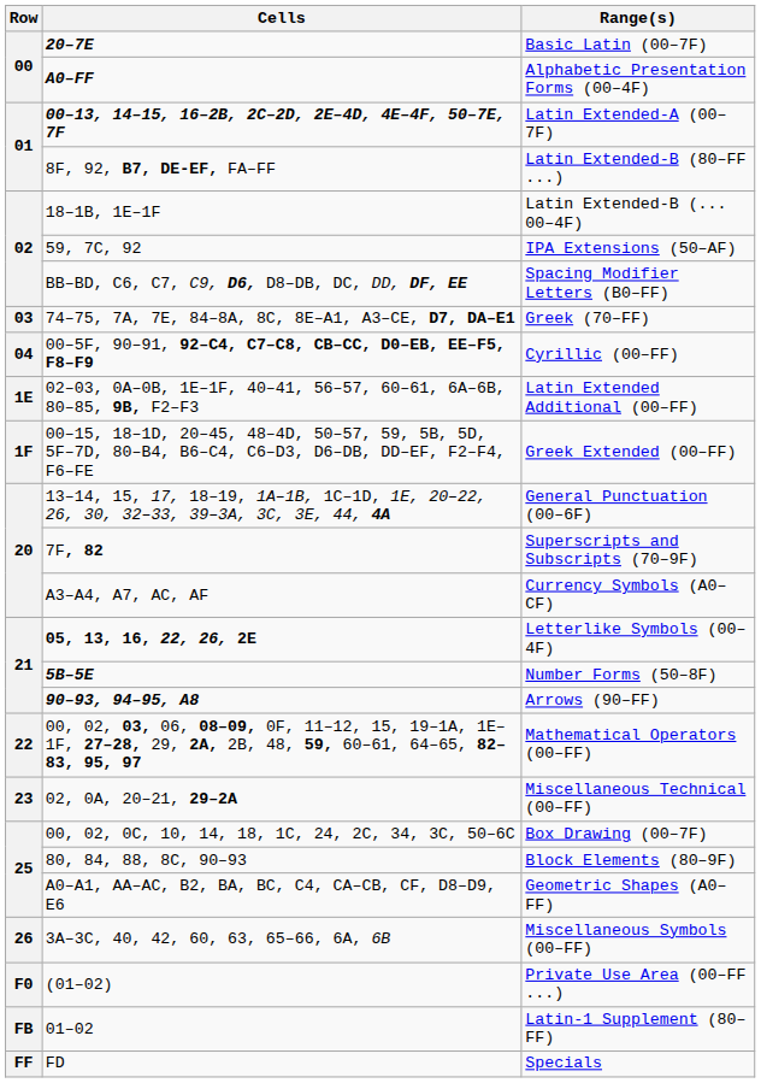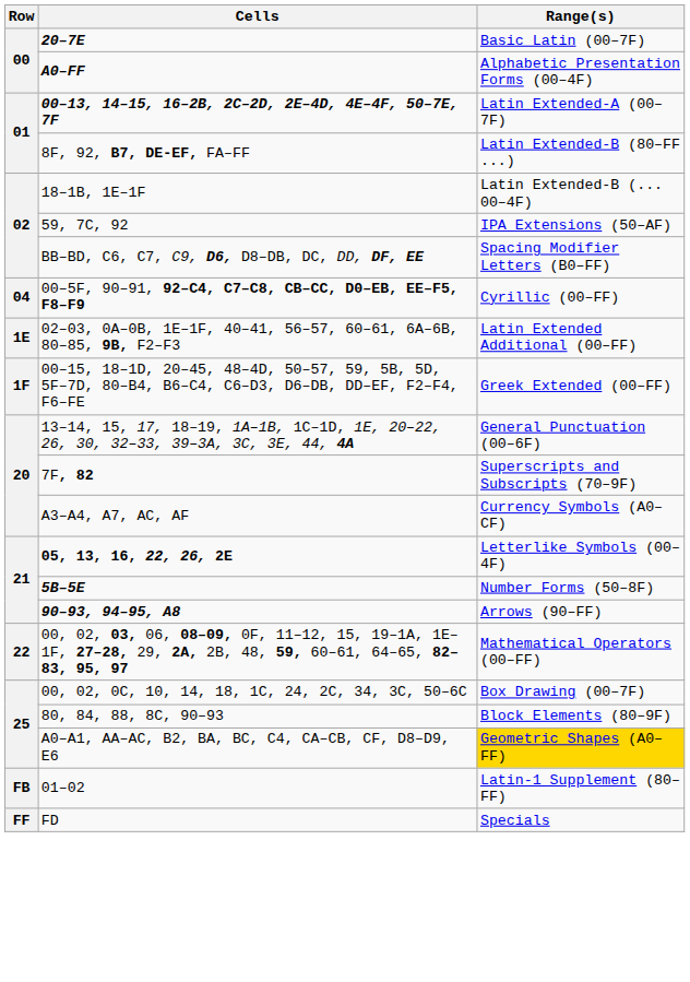- row: 03 | 74–75, 7A, 7E, 84–8A, 8C, 8E–A1, A3–CE, D7, DA–E1 | Greek (70–FF)
- row: 23 | 02, 0A, 20–21, 29–2A | Miscellaneous Technical (00–FF)
A0–A1, AA–AC, B2, BA, BC, C4, CA–CB, CF, D8–D9, E6 | Range(s): no background -> gold background
- row: 26 | 3A–3C, 40, 42, 60, 63, 65–66, 6A, 6B | Miscellaneous Symbols (00–FF)
- row: F0 | (01–02) | Private Use Area (00–FF ...)
